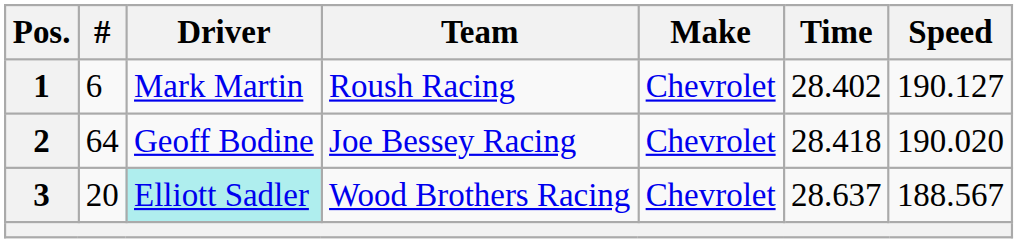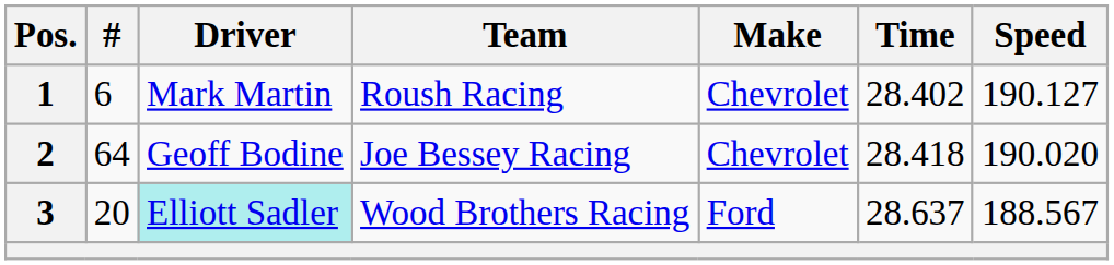3 | Make: Chevrolet -> Ford
